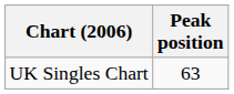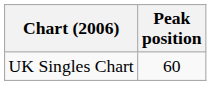UK Singles Chart | Peak position: 63 -> 60
